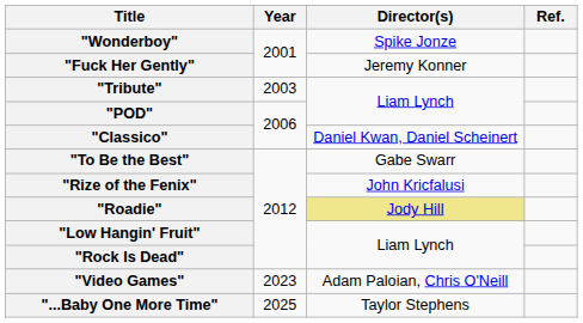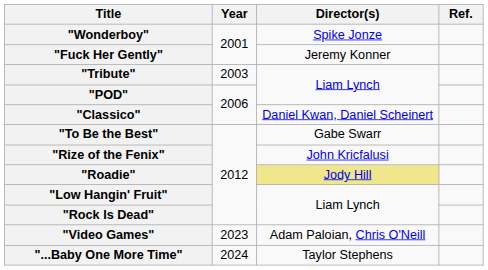"...Baby One More Time" | Year: 2025 -> 2024
